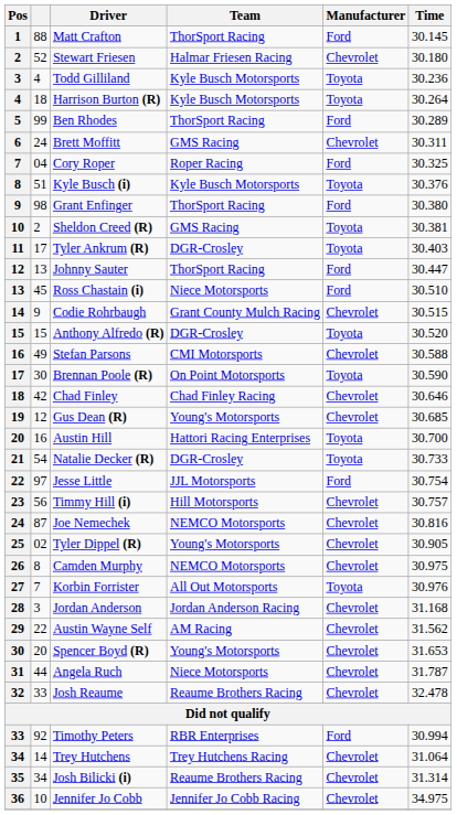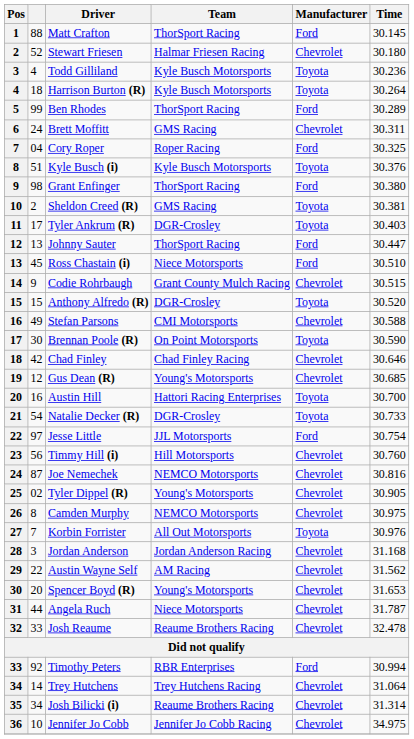Timmy Hill (i) | Time: 30.757 -> 30.760
